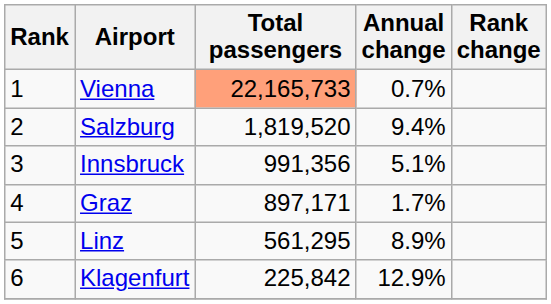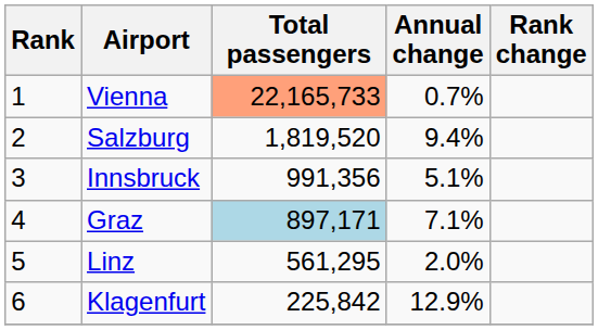Graz | Total passengers: no background -> lightblue background
Graz | Annual change: 1.7% -> 7.1%
Linz | Annual change: 8.9% -> 2.0%
